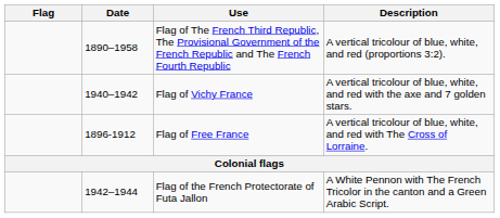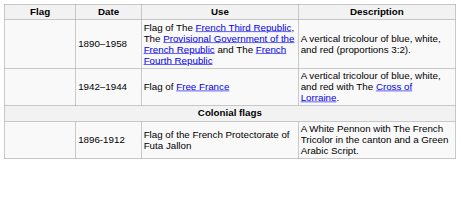- row: 1940–1942 | Flag of Vichy France | A vertical tricolour of blue, white, and red with the axe and 7 golden stars.
Flag of Free France | Date: 1896-1912 -> 1942–1944
Flag of the French Protectorate of Futa Jallon | Date: 1942–1944 -> 1896-1912
